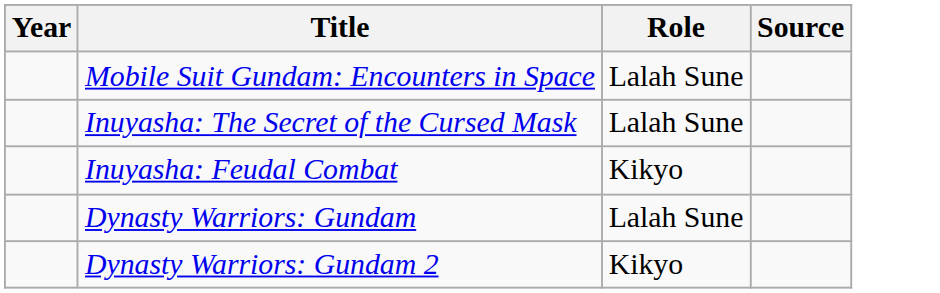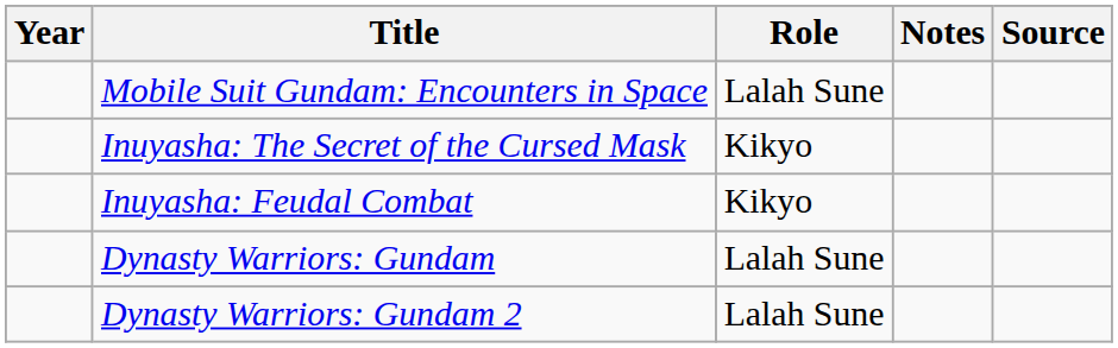+ column: Notes
Inuyasha: The Secret of the Cursed Mask | Role: Lalah Sune -> Kikyo
Dynasty Warriors: Gundam 2 | Role: Kikyo -> Lalah Sune
